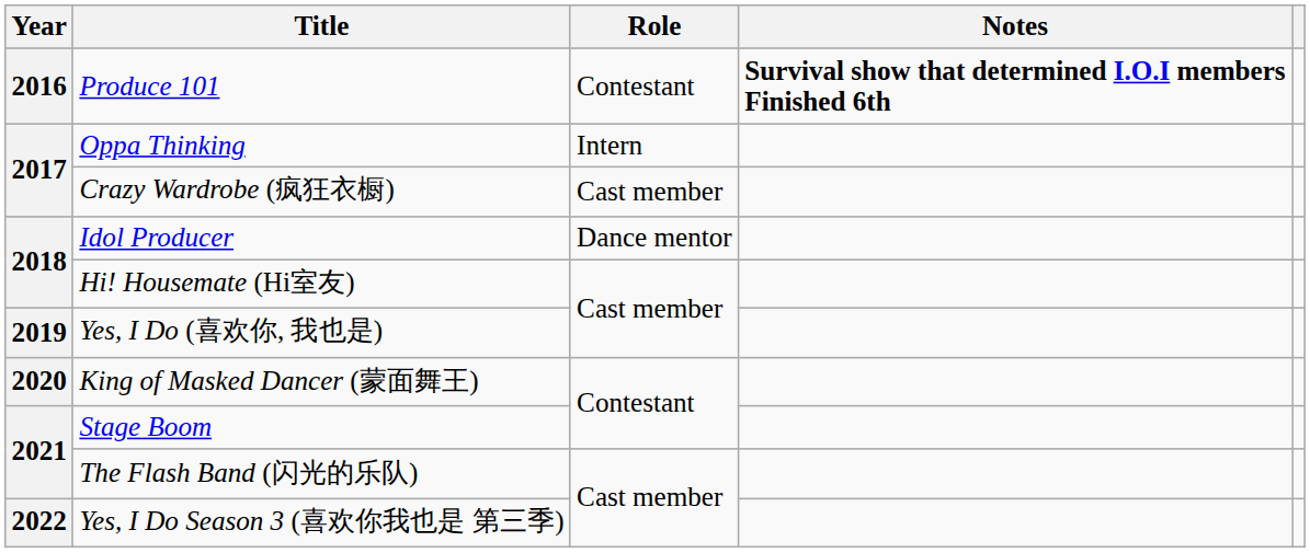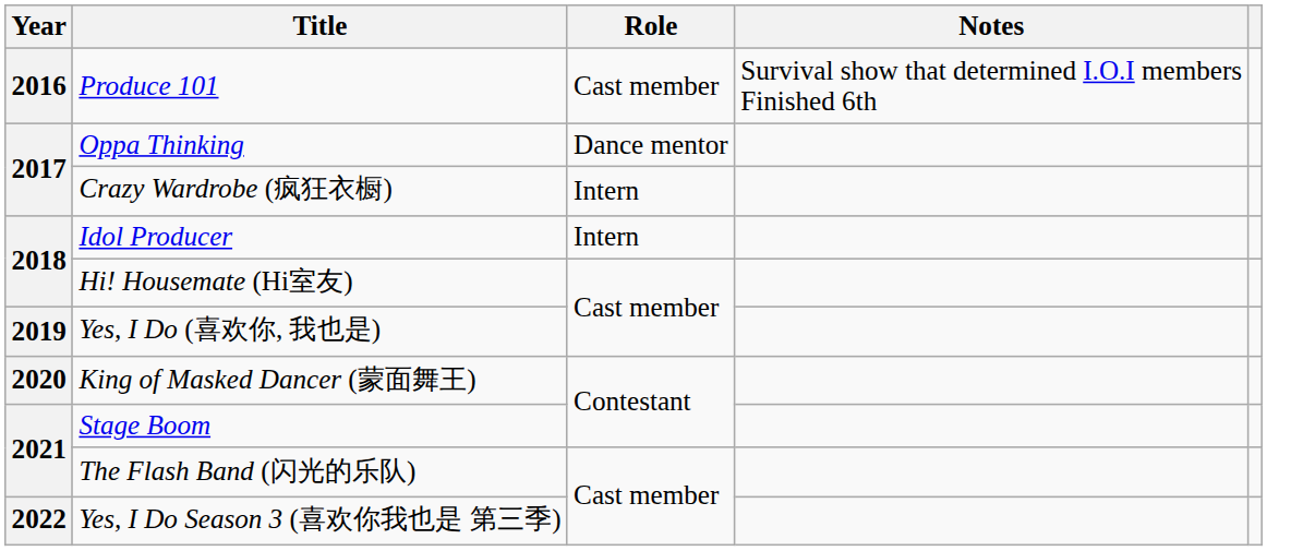Produce 101 | Role: Contestant -> Cast member
Produce 101 | Notes: bold -> normal
Oppa Thinking | Role: Intern -> Dance mentor
Crazy Wardrobe (疯狂衣橱) | Role: Cast member -> Intern
Idol Producer | Role: Dance mentor -> Intern
